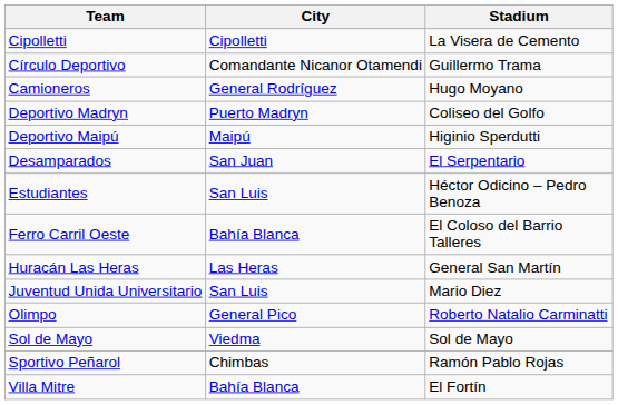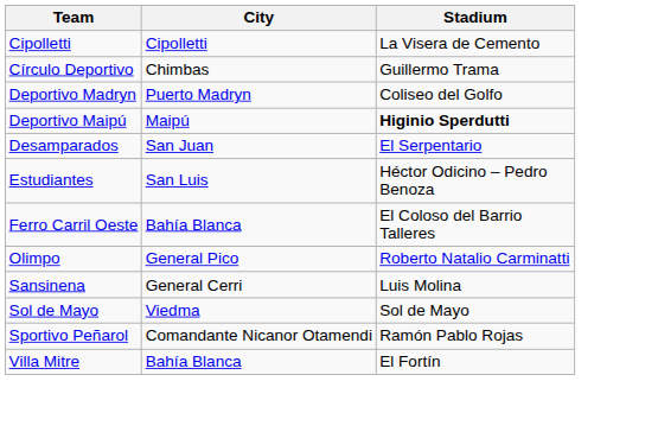Círculo Deportivo | City: Comandante Nicanor Otamendi -> Chimbas
- row: Camioneros | General Rodríguez | Hugo Moyano
Deportivo Maipú | Stadium: normal -> bold
- row: Huracán Las Heras | Las Heras | General San Martín
- row: Juventud Unida Universitario | San Luis | Mario Diez
+ row: Sansinena | General Cerri | Luis Molina
Sportivo Peñarol | City: Chimbas -> Comandante Nicanor Otamendi
